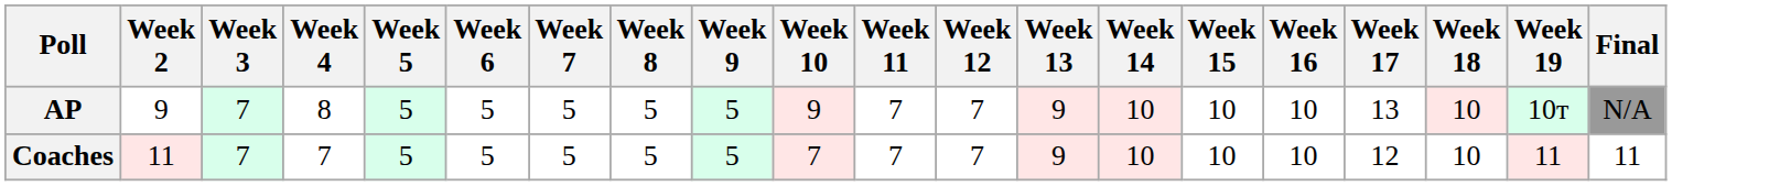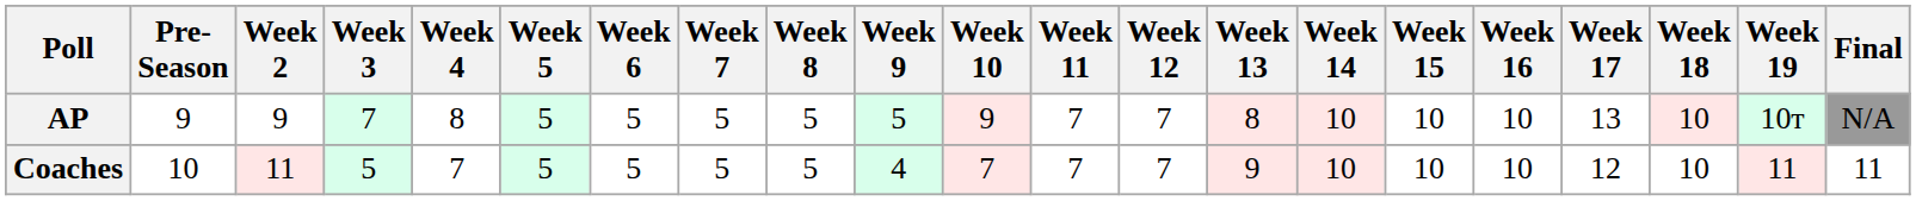+ column: Pre- Season | 9 | 10
AP | Week 13: 9 -> 8
Coaches | Week 3: 7 -> 5
Coaches | Week 9: 5 -> 4
